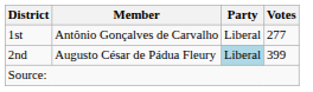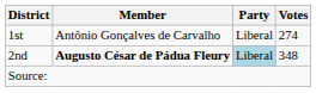1st | Votes: 277 -> 274
2nd | Member: normal -> bold
2nd | Votes: 399 -> 348
